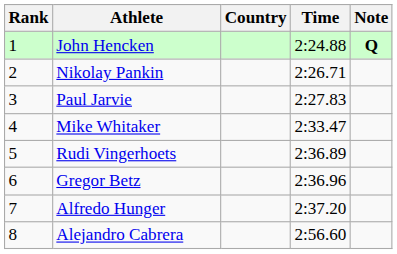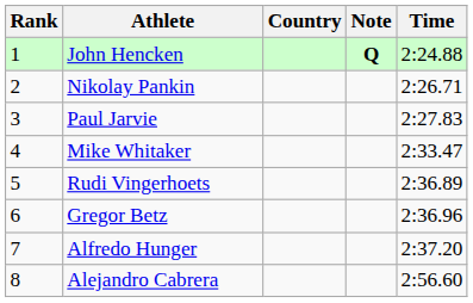columns swapped: Time <-> Note
